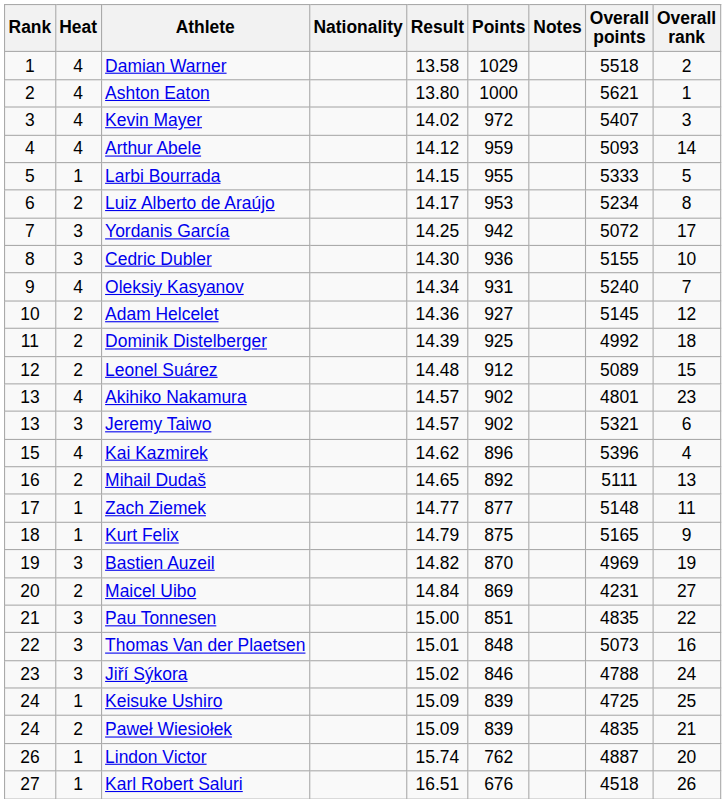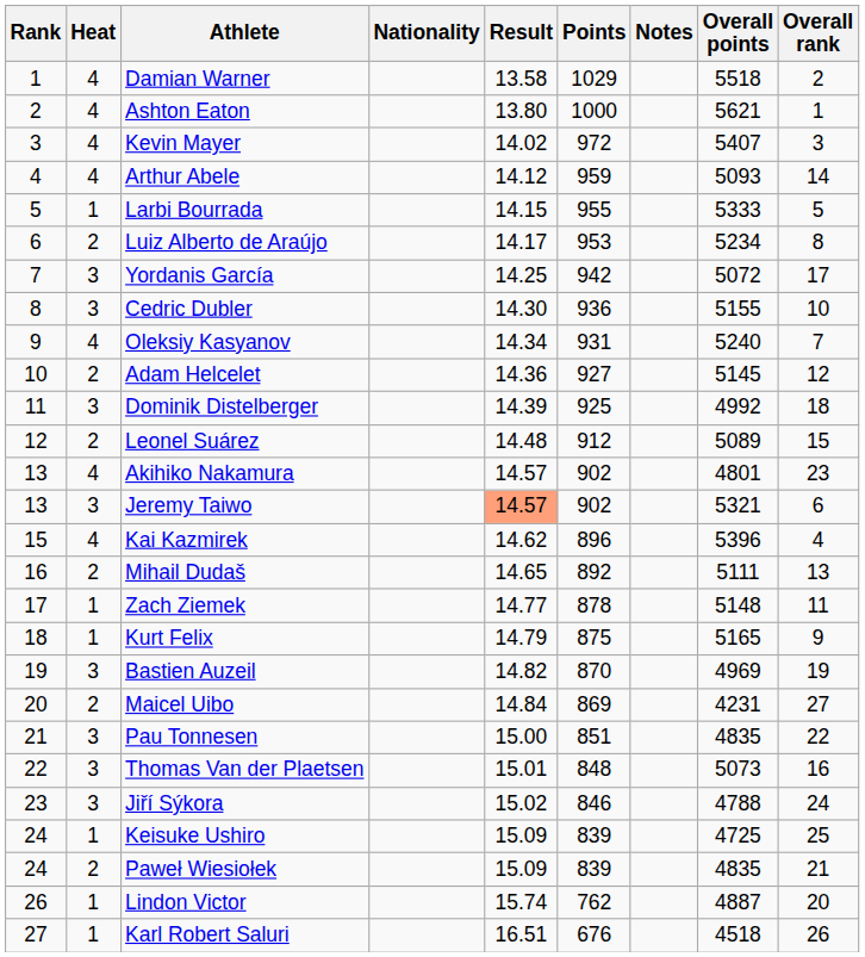Dominik Distelberger | Heat: 2 -> 3
Jeremy Taiwo | Result: no background -> lightsalmon background
Zach Ziemek | Points: 877 -> 878
